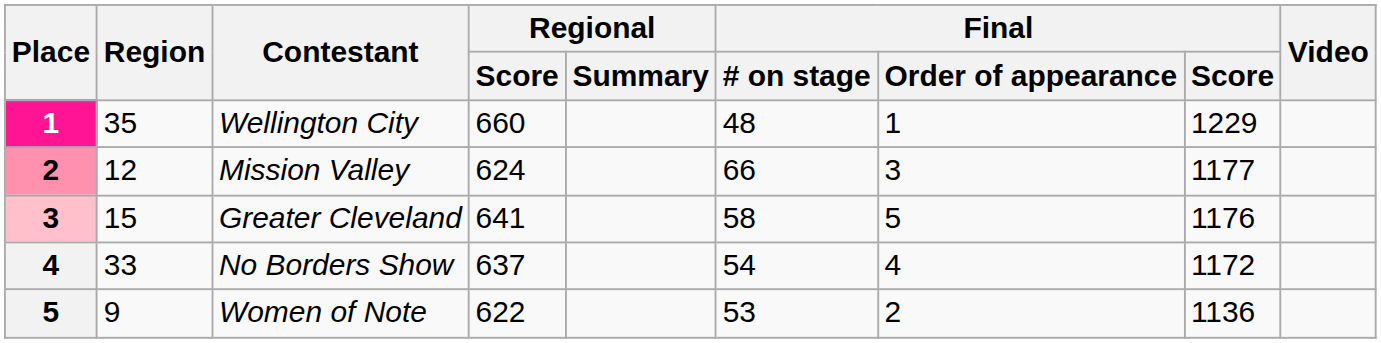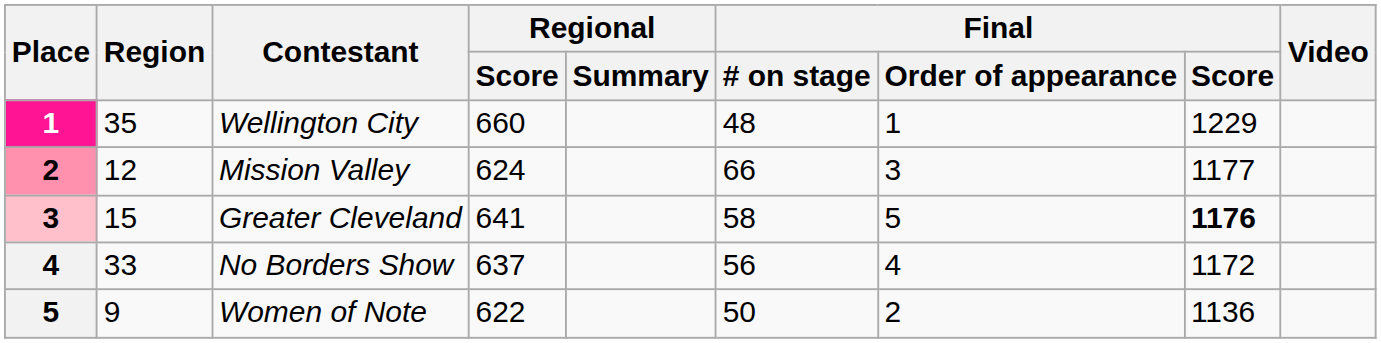Greater Cleveland | Final / Score: normal -> bold
No Borders Show | Final / # on stage: 54 -> 56
Women of Note | Final / # on stage: 53 -> 50
